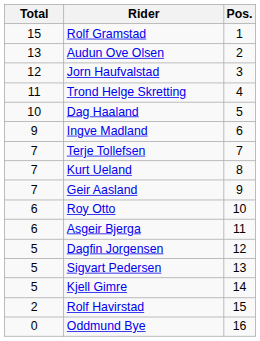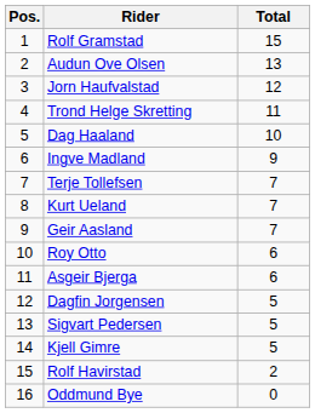columns swapped: Pos. <-> Total
